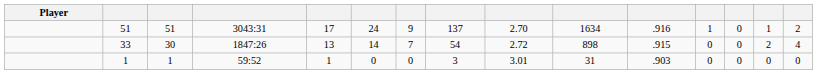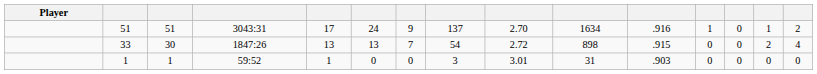33 | column 6: 14 -> 13
